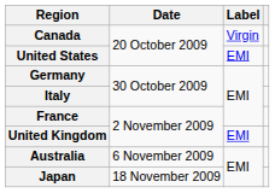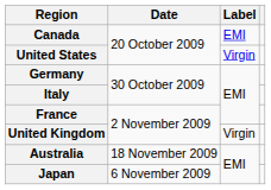Canada | Label: Virgin -> EMI
United States | Label: EMI -> Virgin
United Kingdom | Label: EMI -> Virgin
Australia | Date: 6 November 2009 -> 18 November 2009
Japan | Date: 18 November 2009 -> 6 November 2009
